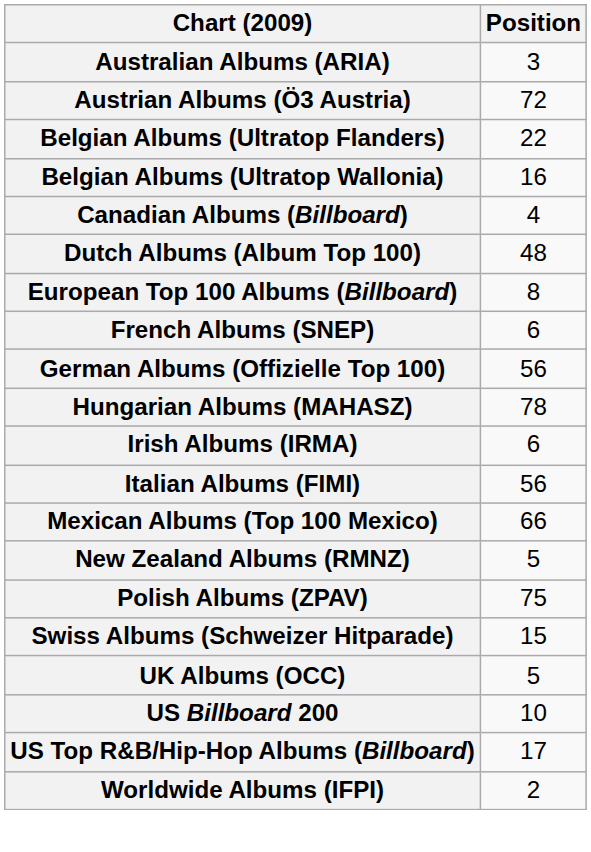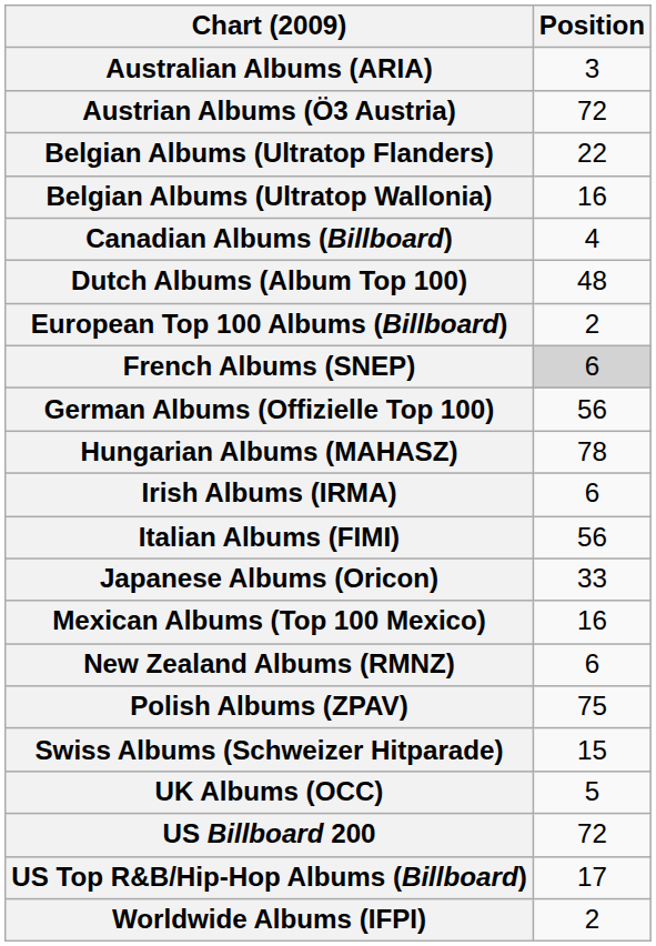European Top 100 Albums (Billboard) | Position: 8 -> 2
French Albums (SNEP) | Position: no background -> lightgrey background
+ row: Japanese Albums (Oricon) | 33
Mexican Albums (Top 100 Mexico) | Position: 66 -> 16
New Zealand Albums (RMNZ) | Position: 5 -> 6
US Billboard 200 | Position: 10 -> 72
